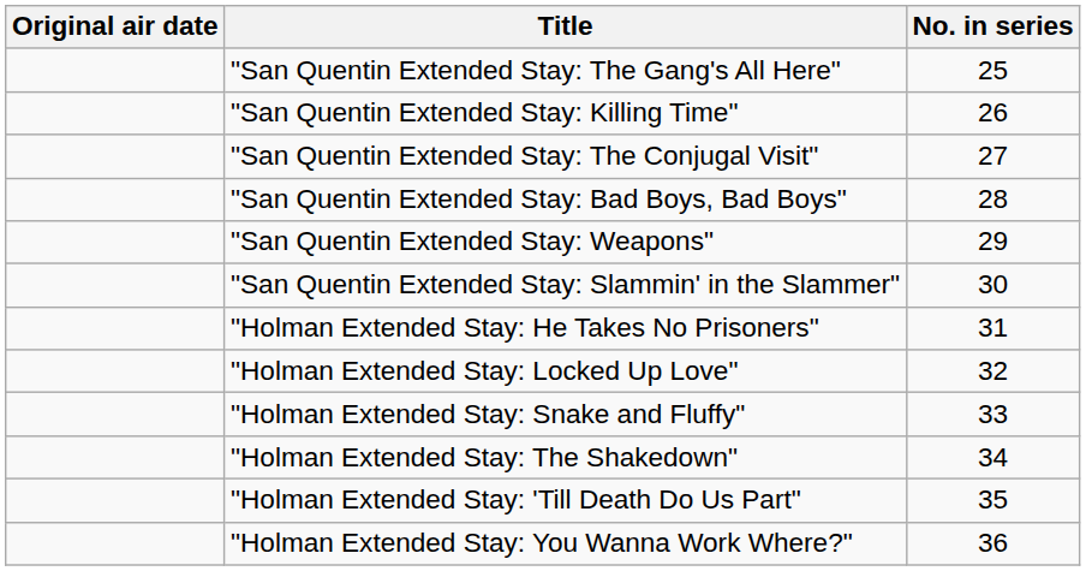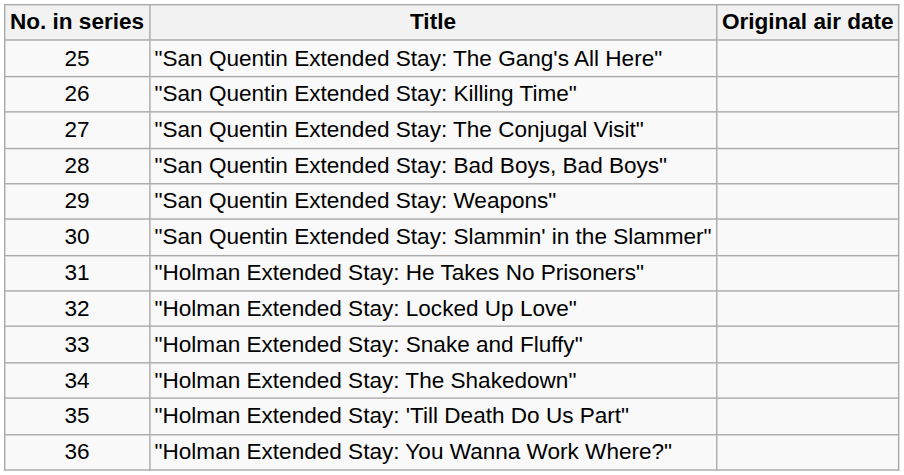columns swapped: No. in series <-> Original air date
